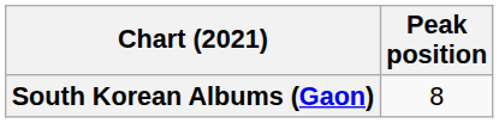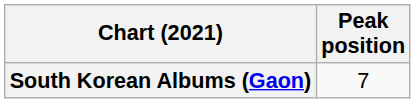South Korean Albums (Gaon) | Peak position: 8 -> 7
